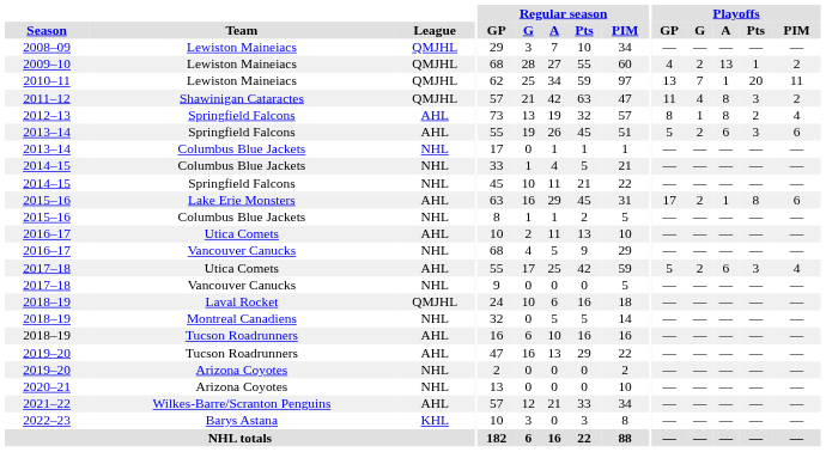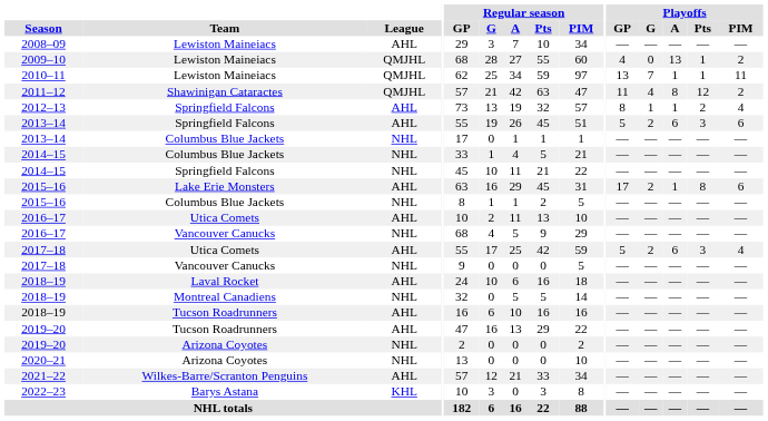2008–09 | League: QMJHL -> AHL
2009–10 | Playoffs / G: 2 -> 0
2010–11 | Playoffs / Pts: 20 -> 1
2011–12 | Playoffs / Pts: 3 -> 12
2012–13 | Playoffs / A: 8 -> 1
2018–19 / Laval Rocket | League: QMJHL -> AHL
